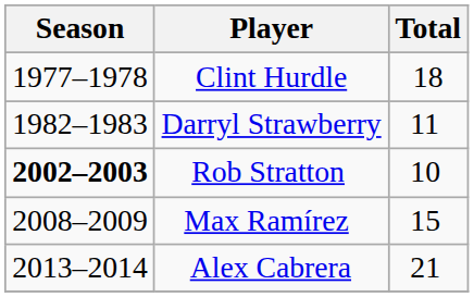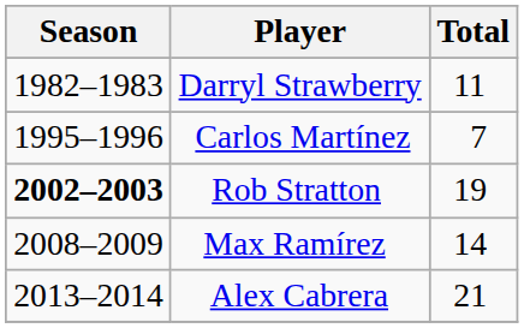- row: 1977–1978 | Clint Hurdle | 18
+ row: 1995–1996 | Carlos Martínez | 7
Rob Stratton | Total: 10 -> 19
Max Ramírez | Total: 15 -> 14
